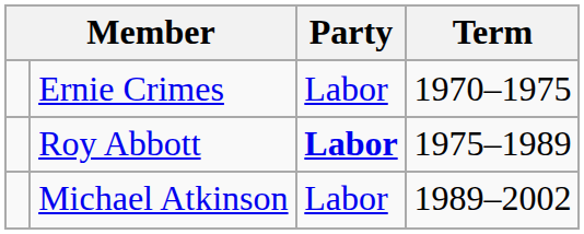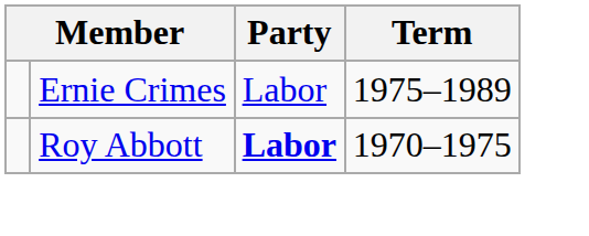Ernie Crimes | Term: 1970–1975 -> 1975–1989
Roy Abbott | Term: 1975–1989 -> 1970–1975
- row: Michael Atkinson | Labor | 1989–2002
